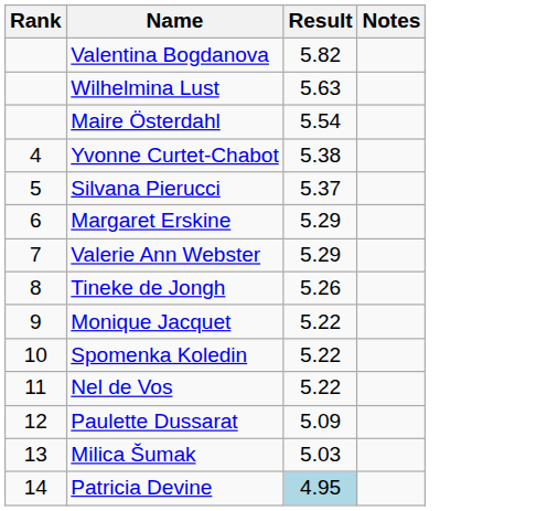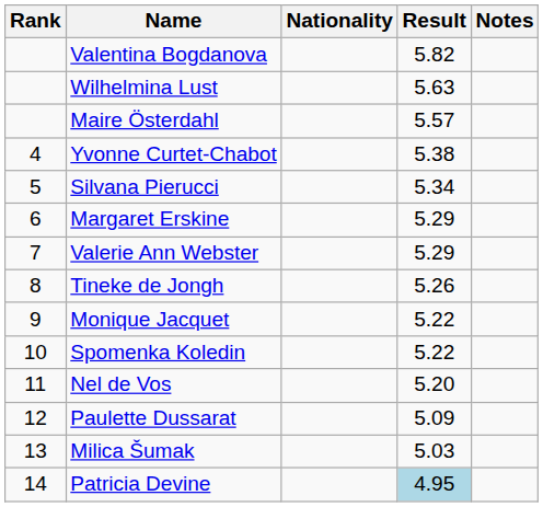+ column: Nationality
Maire Österdahl | Result: 5.54 -> 5.57
Silvana Pierucci | Result: 5.37 -> 5.34
Nel de Vos | Result: 5.22 -> 5.20
